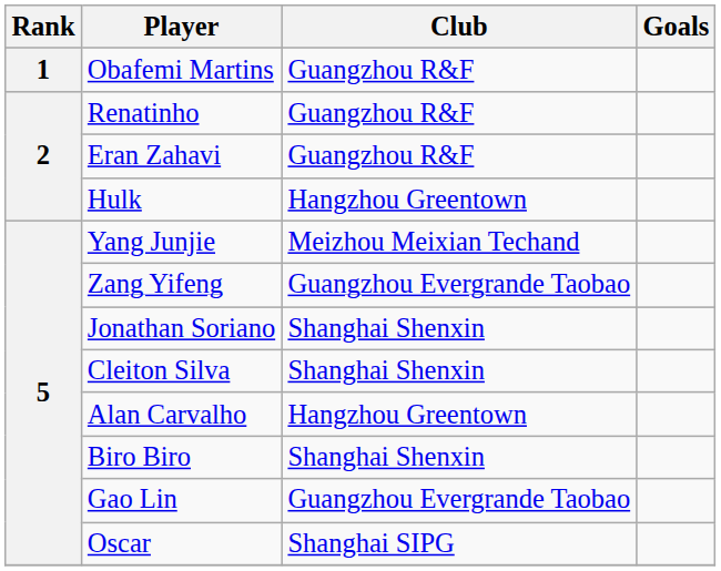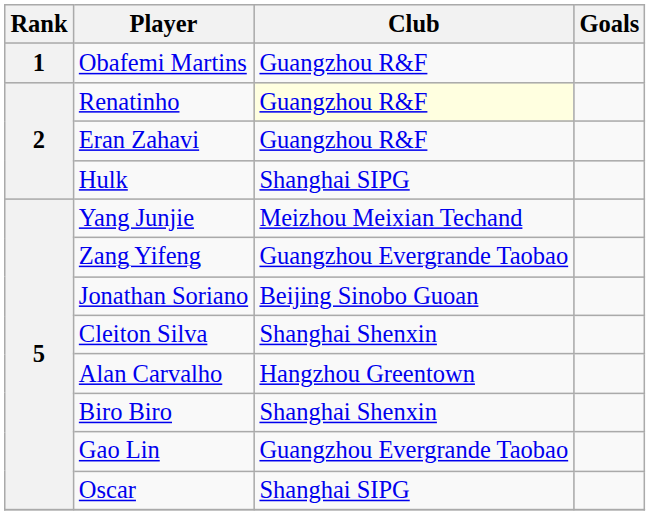Renatinho | Club: no background -> lightyellow background
Hulk | Club: Hangzhou Greentown -> Shanghai SIPG
Jonathan Soriano | Club: Shanghai Shenxin -> Beijing Sinobo Guoan
